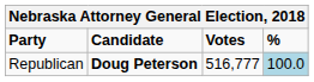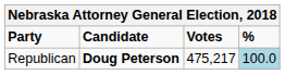Republican | Votes: 516,777 -> 475,217
